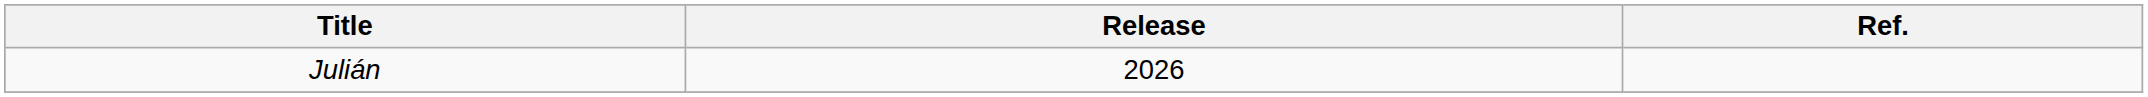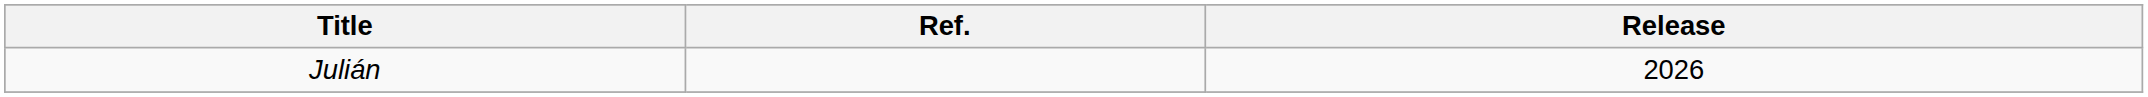columns swapped: Release <-> Ref.
